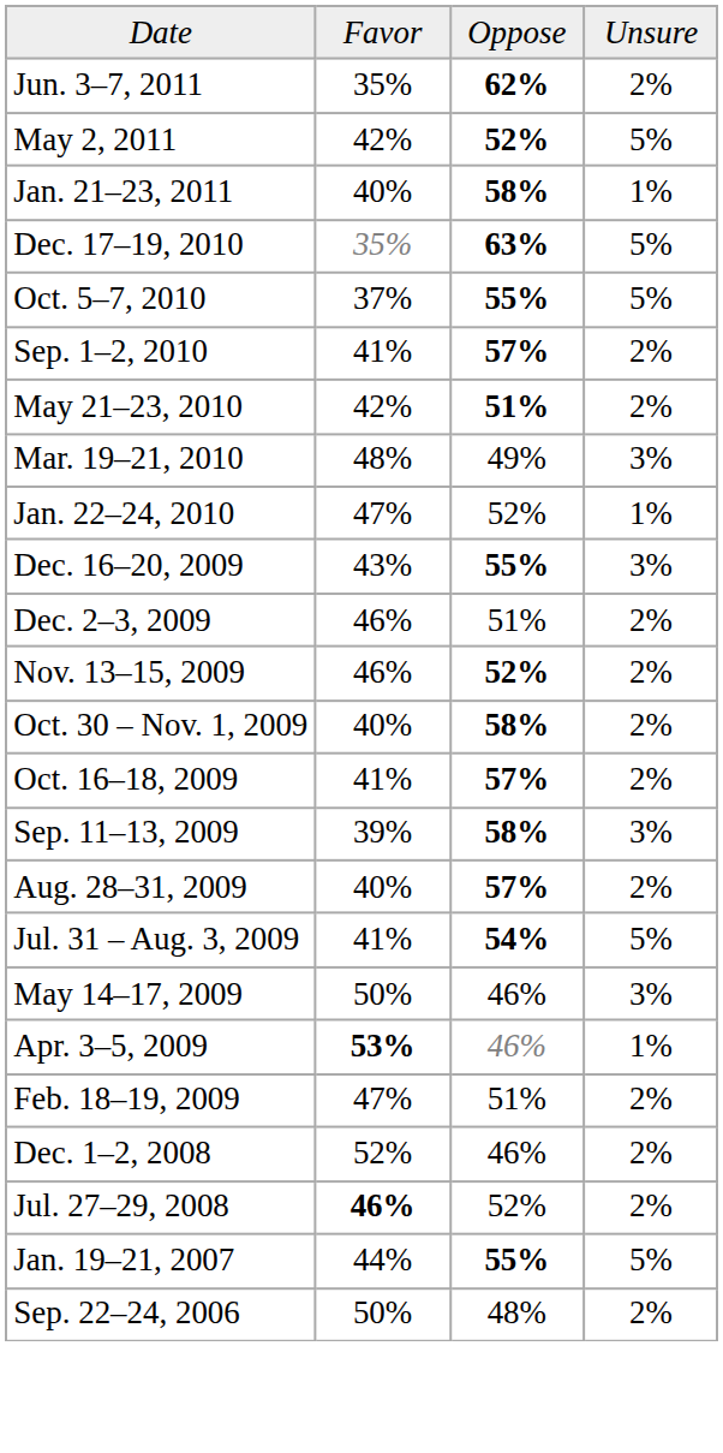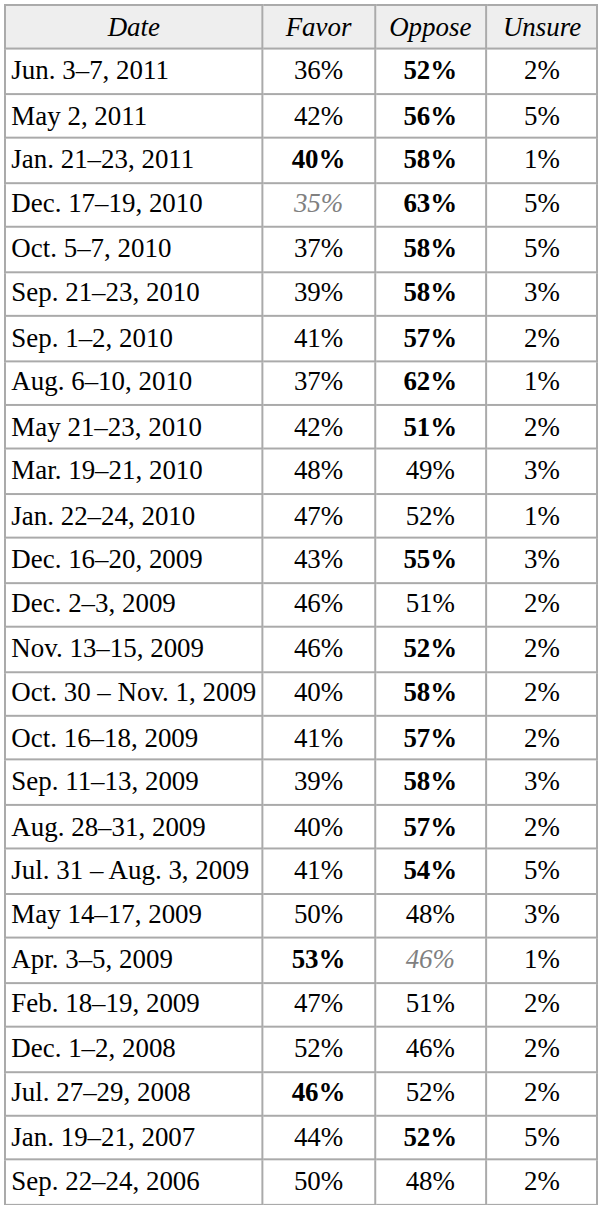Jun. 3–7, 2011 | column 2: 35% -> 36%
Jun. 3–7, 2011 | column 3: 62% -> 52%
May 2, 2011 | column 3: 52% -> 56%
Jan. 21–23, 2011 | column 2: normal -> bold
Oct. 5–7, 2010 | column 3: 55% -> 58%
+ row: Sep. 21–23, 2010 | 39% | 58% | 3%
+ row: Aug. 6–10, 2010 | 37% | 62% | 1%
May 14–17, 2009 | column 3: 46% -> 48%
Jan. 19–21, 2007 | column 3: 55% -> 52%
